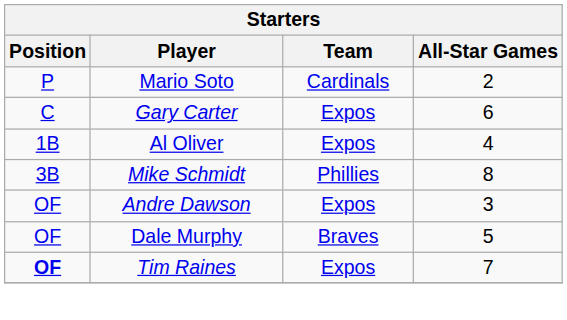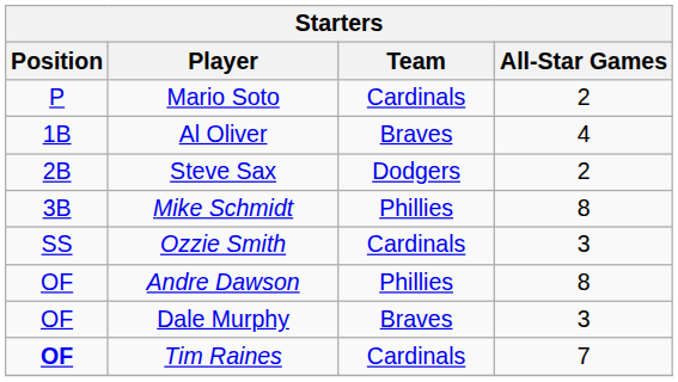- row: C | Gary Carter | Expos | 6
Al Oliver | Team: Expos -> Braves
+ row: 2B | Steve Sax | Dodgers | 2
+ row: SS | Ozzie Smith | Cardinals | 3
Andre Dawson | Team: Expos -> Phillies
Andre Dawson | All-Star Games: 3 -> 8
Dale Murphy | All-Star Games: 5 -> 3
Tim Raines | Team: Expos -> Cardinals
